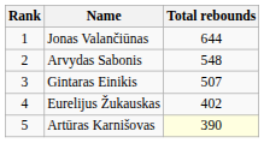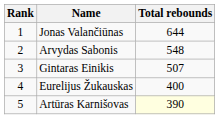Eurelijus Žukauskas | Total rebounds: 402 -> 400
